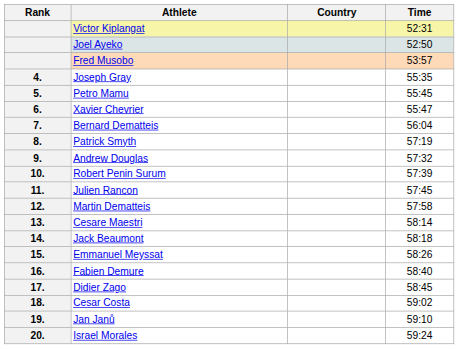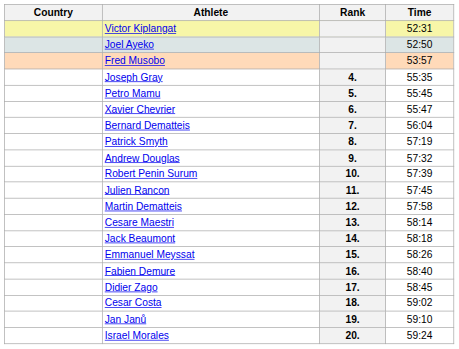columns swapped: Rank <-> Country
